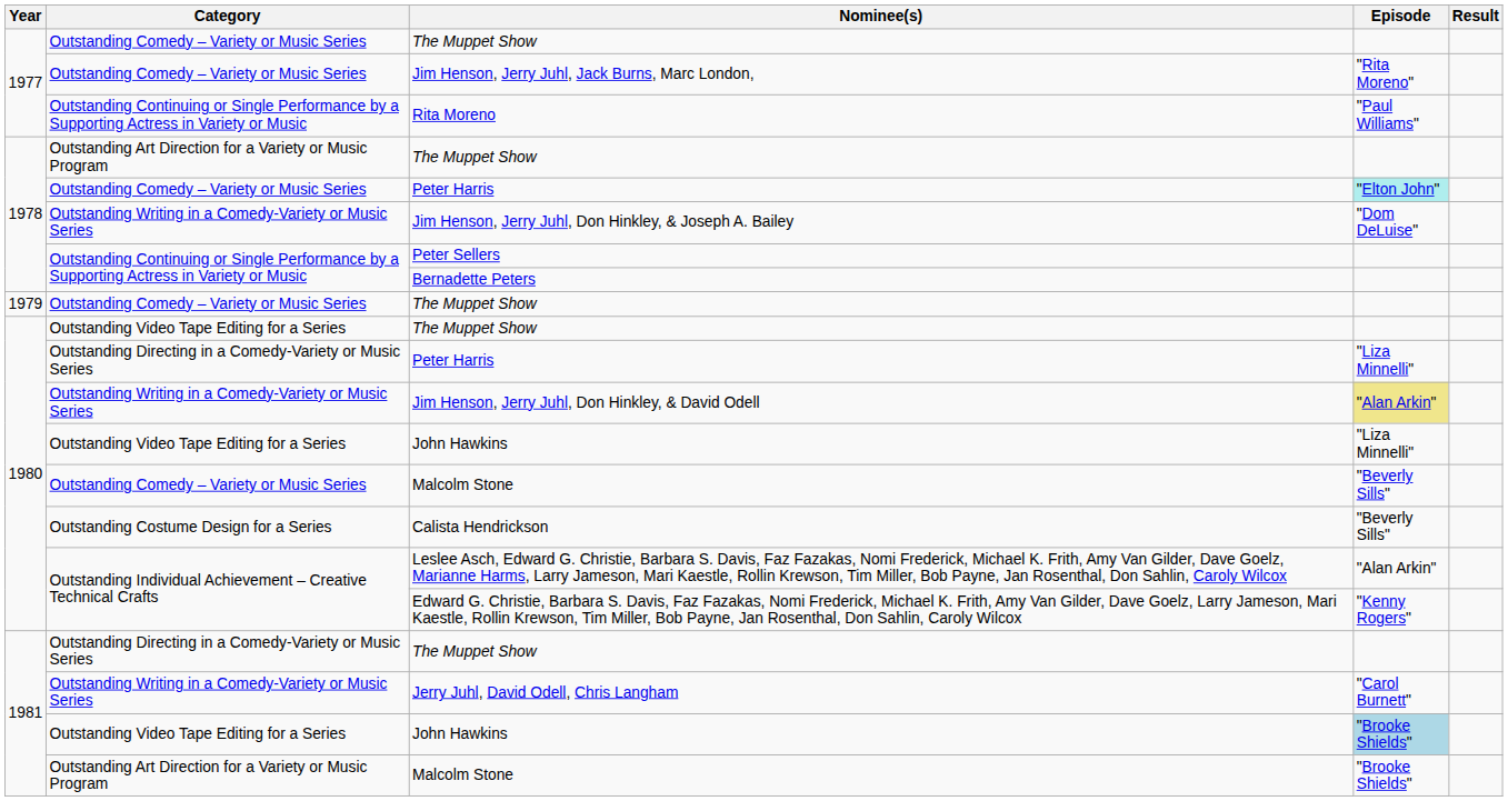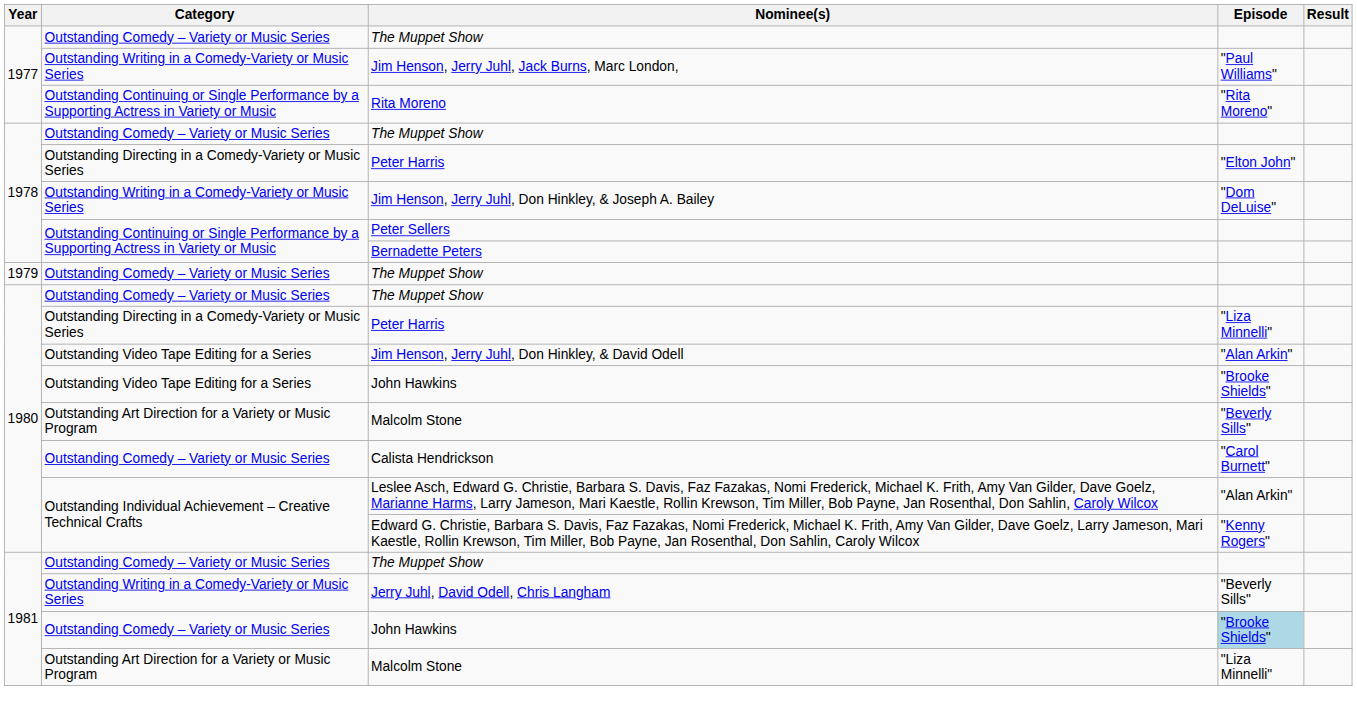Jim Henson, Jerry Juhl, Jack Burns, Marc London, | Category: Outstanding Comedy – Variety or Music Series -> Outstanding Writing in a Comedy-Variety or Music Series
Jim Henson, Jerry Juhl, Jack Burns, Marc London, | Episode: "Rita Moreno" -> "Paul Williams"
Rita Moreno | Episode: "Paul Williams" -> "Rita Moreno"
1978 / The Muppet Show | Category: Outstanding Art Direction for a Variety or Music Program -> Outstanding Comedy – Variety or Music Series
1978 / Peter Harris | Category: Outstanding Comedy – Variety or Music Series -> Outstanding Directing in a Comedy-Variety or Music Series
1978 / Peter Harris | Episode: paleturquoise background -> no background
1980 / The Muppet Show | Category: Outstanding Video Tape Editing for a Series -> Outstanding Comedy – Variety or Music Series
Jim Henson, Jerry Juhl, Don Hinkley, & David Odell | Category: Outstanding Writing in a Comedy-Variety or Music Series -> Outstanding Video Tape Editing for a Series
Jim Henson, Jerry Juhl, Don Hinkley, & David Odell | Episode: khaki background -> no background
1980 / John Hawkins | Episode: "Liza Minnelli" -> "Brooke Shields"
1980 / Malcolm Stone | Category: Outstanding Comedy – Variety or Music Series -> Outstanding Art Direction for a Variety or Music Program
Calista Hendrickson | Category: Outstanding Costume Design for a Series -> Outstanding Comedy – Variety or Music Series
Calista Hendrickson | Episode: "Beverly Sills" -> "Carol Burnett"
1981 / The Muppet Show | Category: Outstanding Directing in a Comedy-Variety or Music Series -> Outstanding Comedy – Variety or Music Series
Jerry Juhl, David Odell, Chris Langham | Episode: "Carol Burnett" -> "Beverly Sills"
1981 / John Hawkins | Category: Outstanding Video Tape Editing for a Series -> Outstanding Comedy – Variety or Music Series
1981 / Malcolm Stone | Episode: "Brooke Shields" -> "Liza Minnelli"
